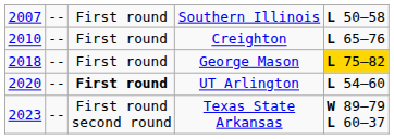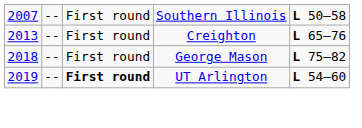Creighton | column 1: 2010 -> 2013
George Mason | column 5: gold background -> no background
UT Arlington | column 1: 2020 -> 2019
- row: 2023 | -- | First round second round | Texas State Arkansas | W 89–79 L 60–37
